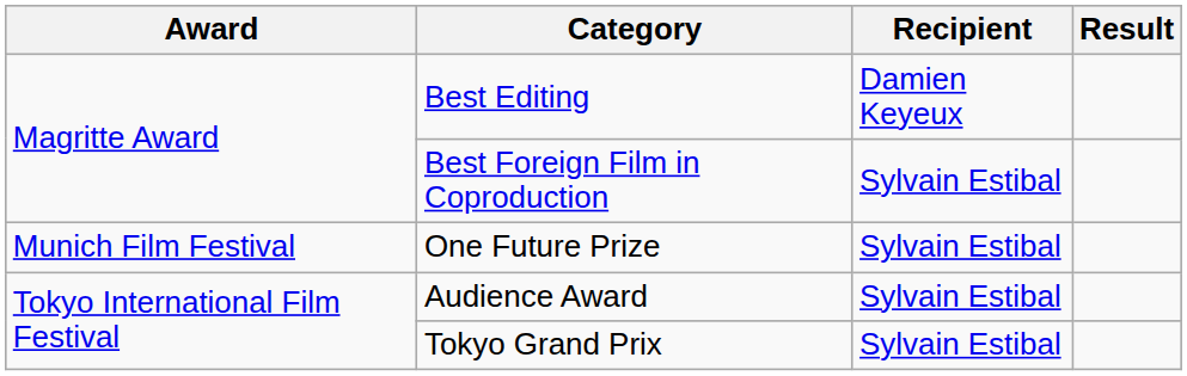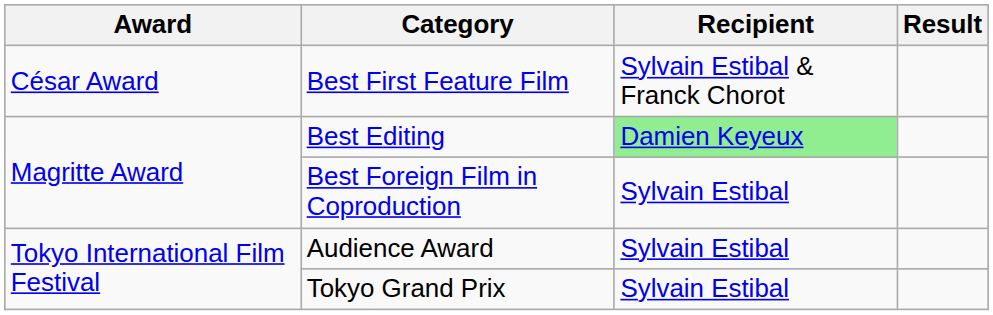+ row: César Award | Best First Feature Film | Sylvain Estibal & Franck Chorot
Best Editing | Recipient: no background -> lightgreen background
- row: Munich Film Festival | One Future Prize | Sylvain Estibal
